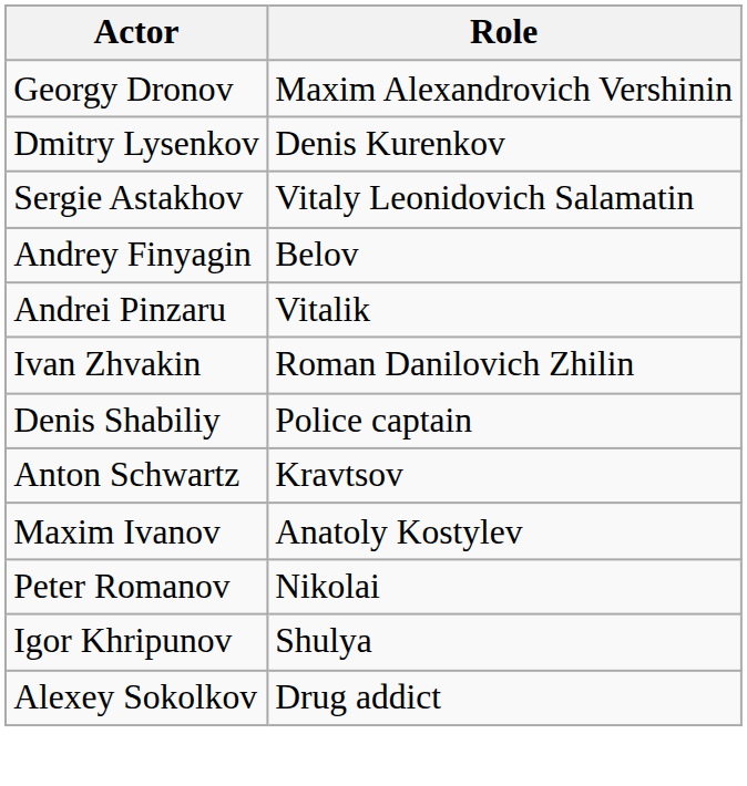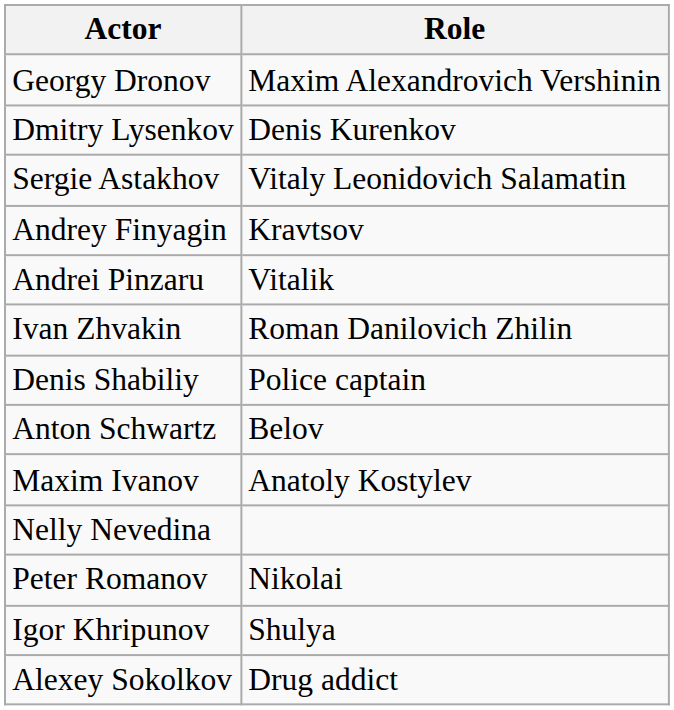Andrey Finyagin | Role: Belov -> Kravtsov
Anton Schwartz | Role: Kravtsov -> Belov
+ row: Nelly Nevedina
